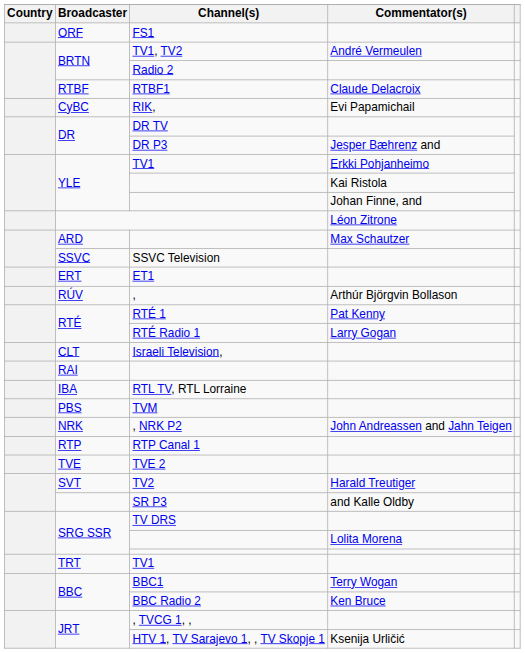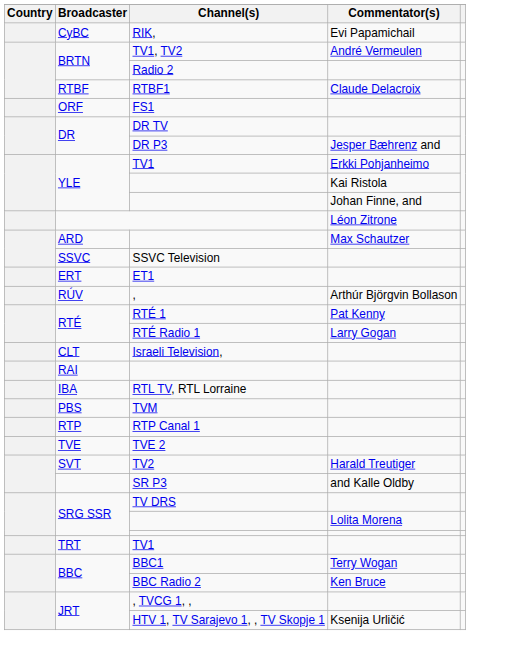rows swapped: FS1 <-> RIK,
- row: NRK | , NRK P2 | John Andreassen and Jahn Teigen
